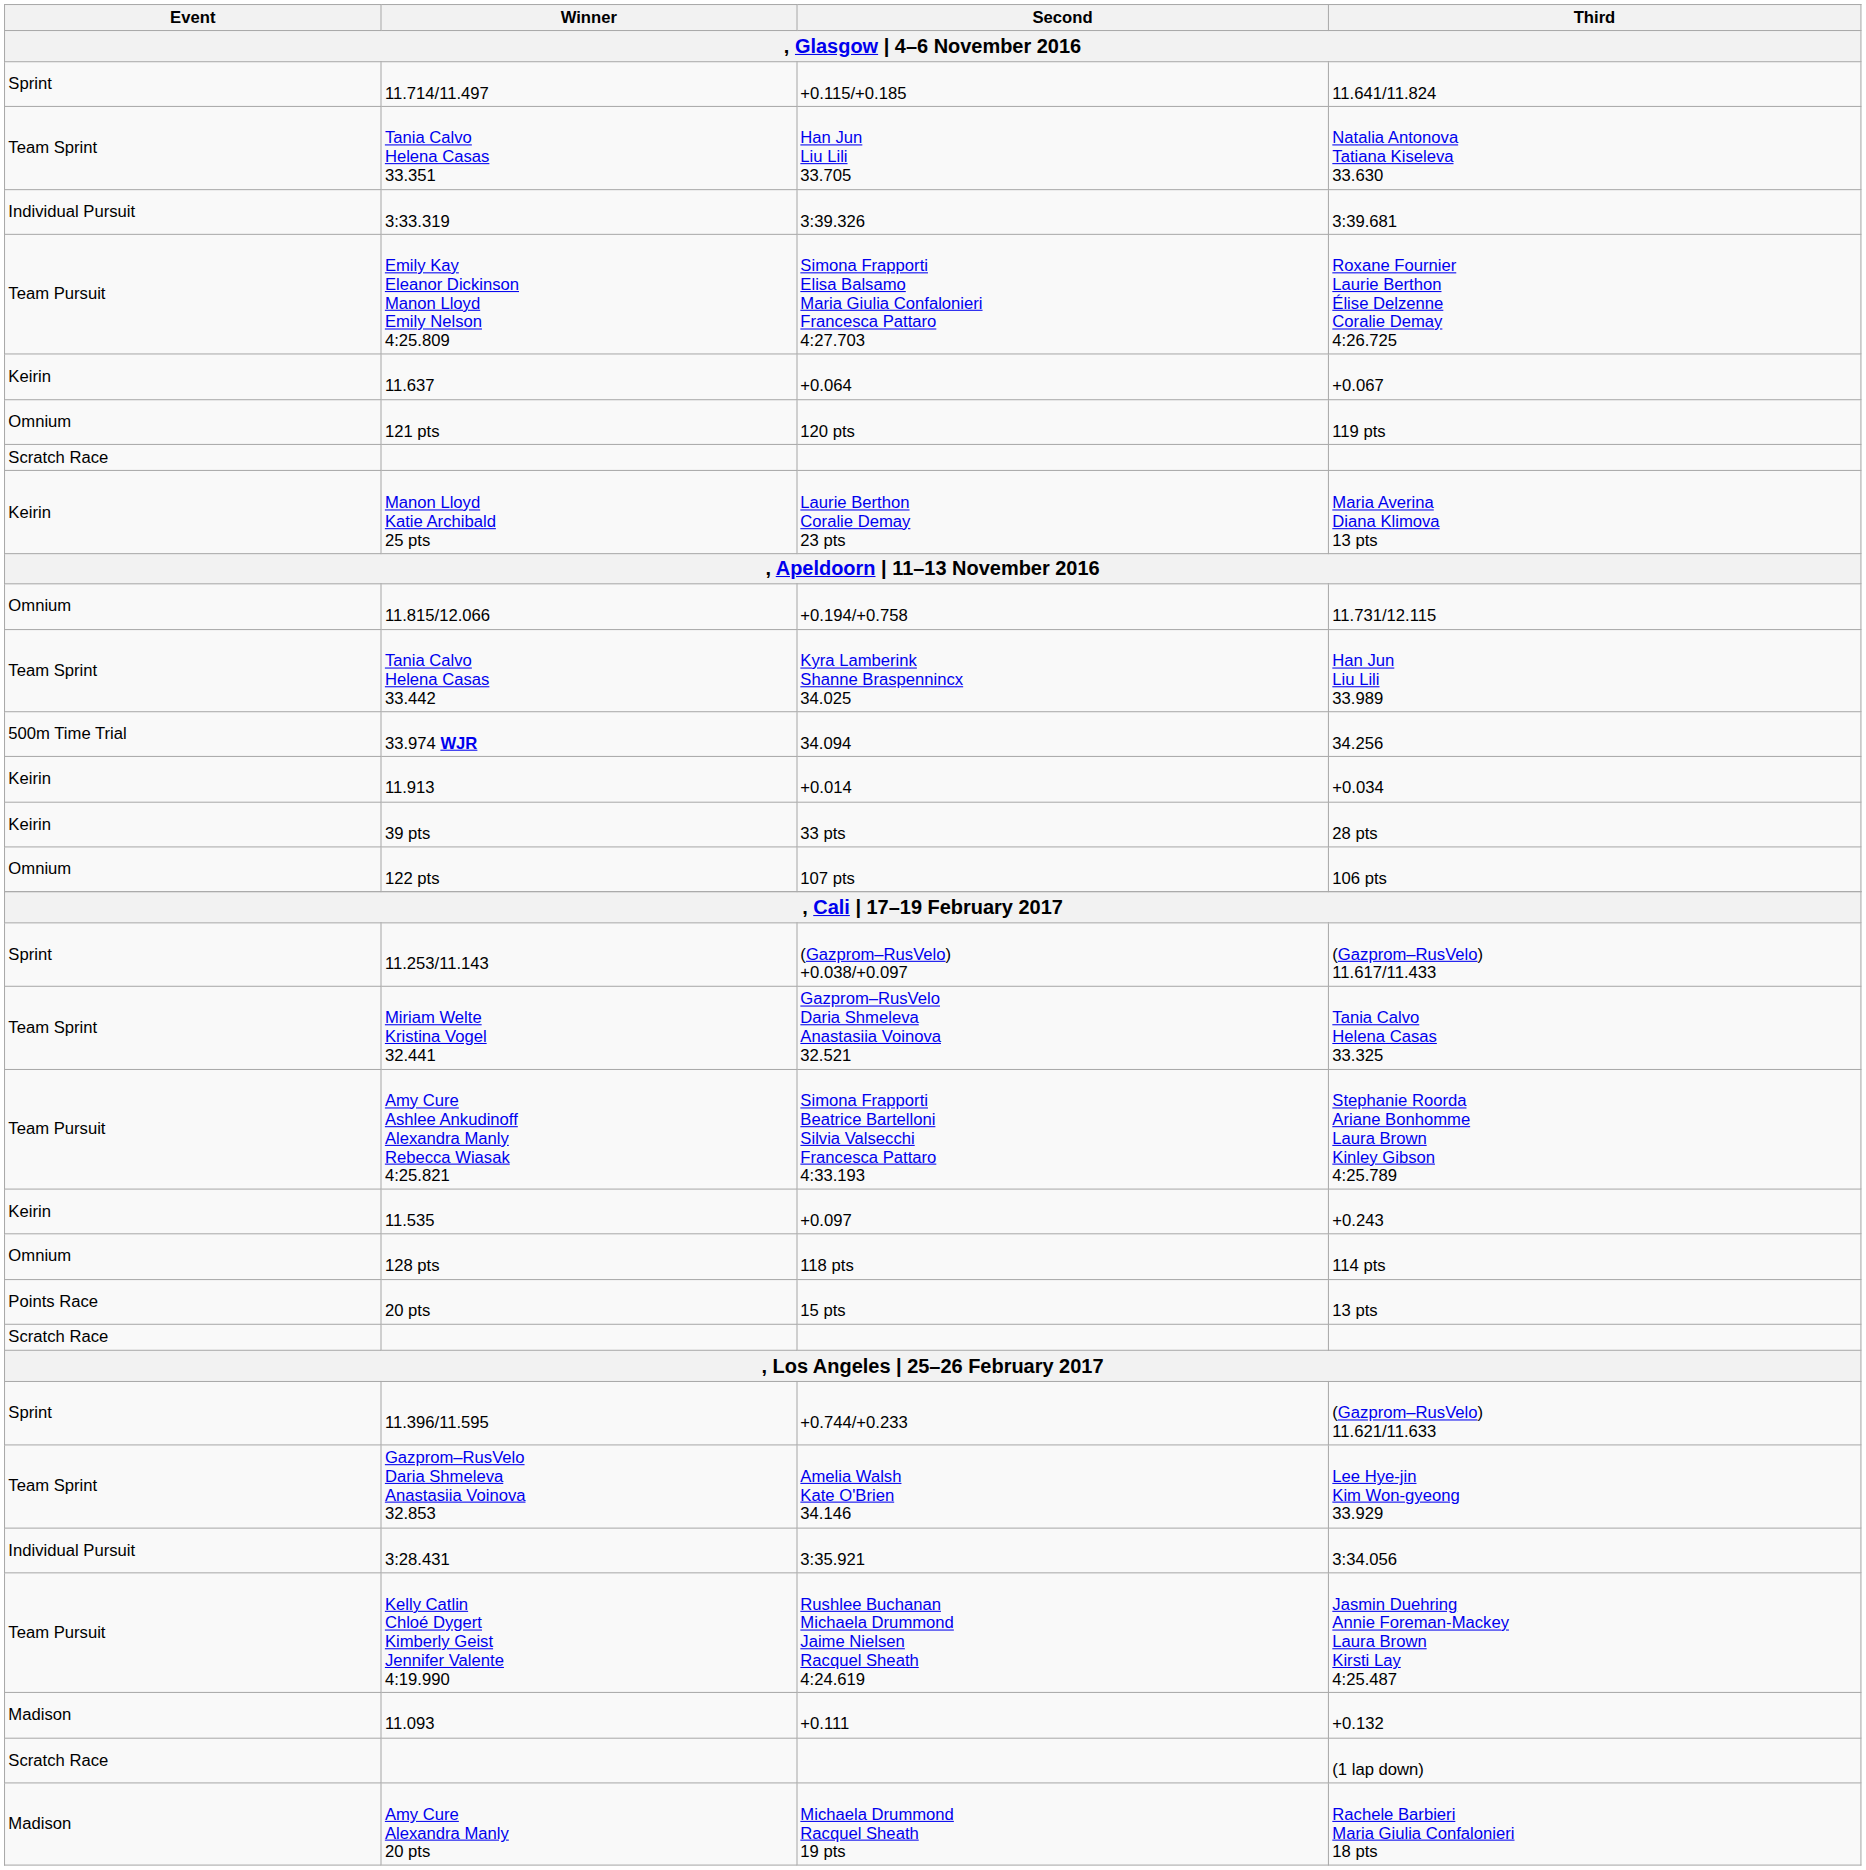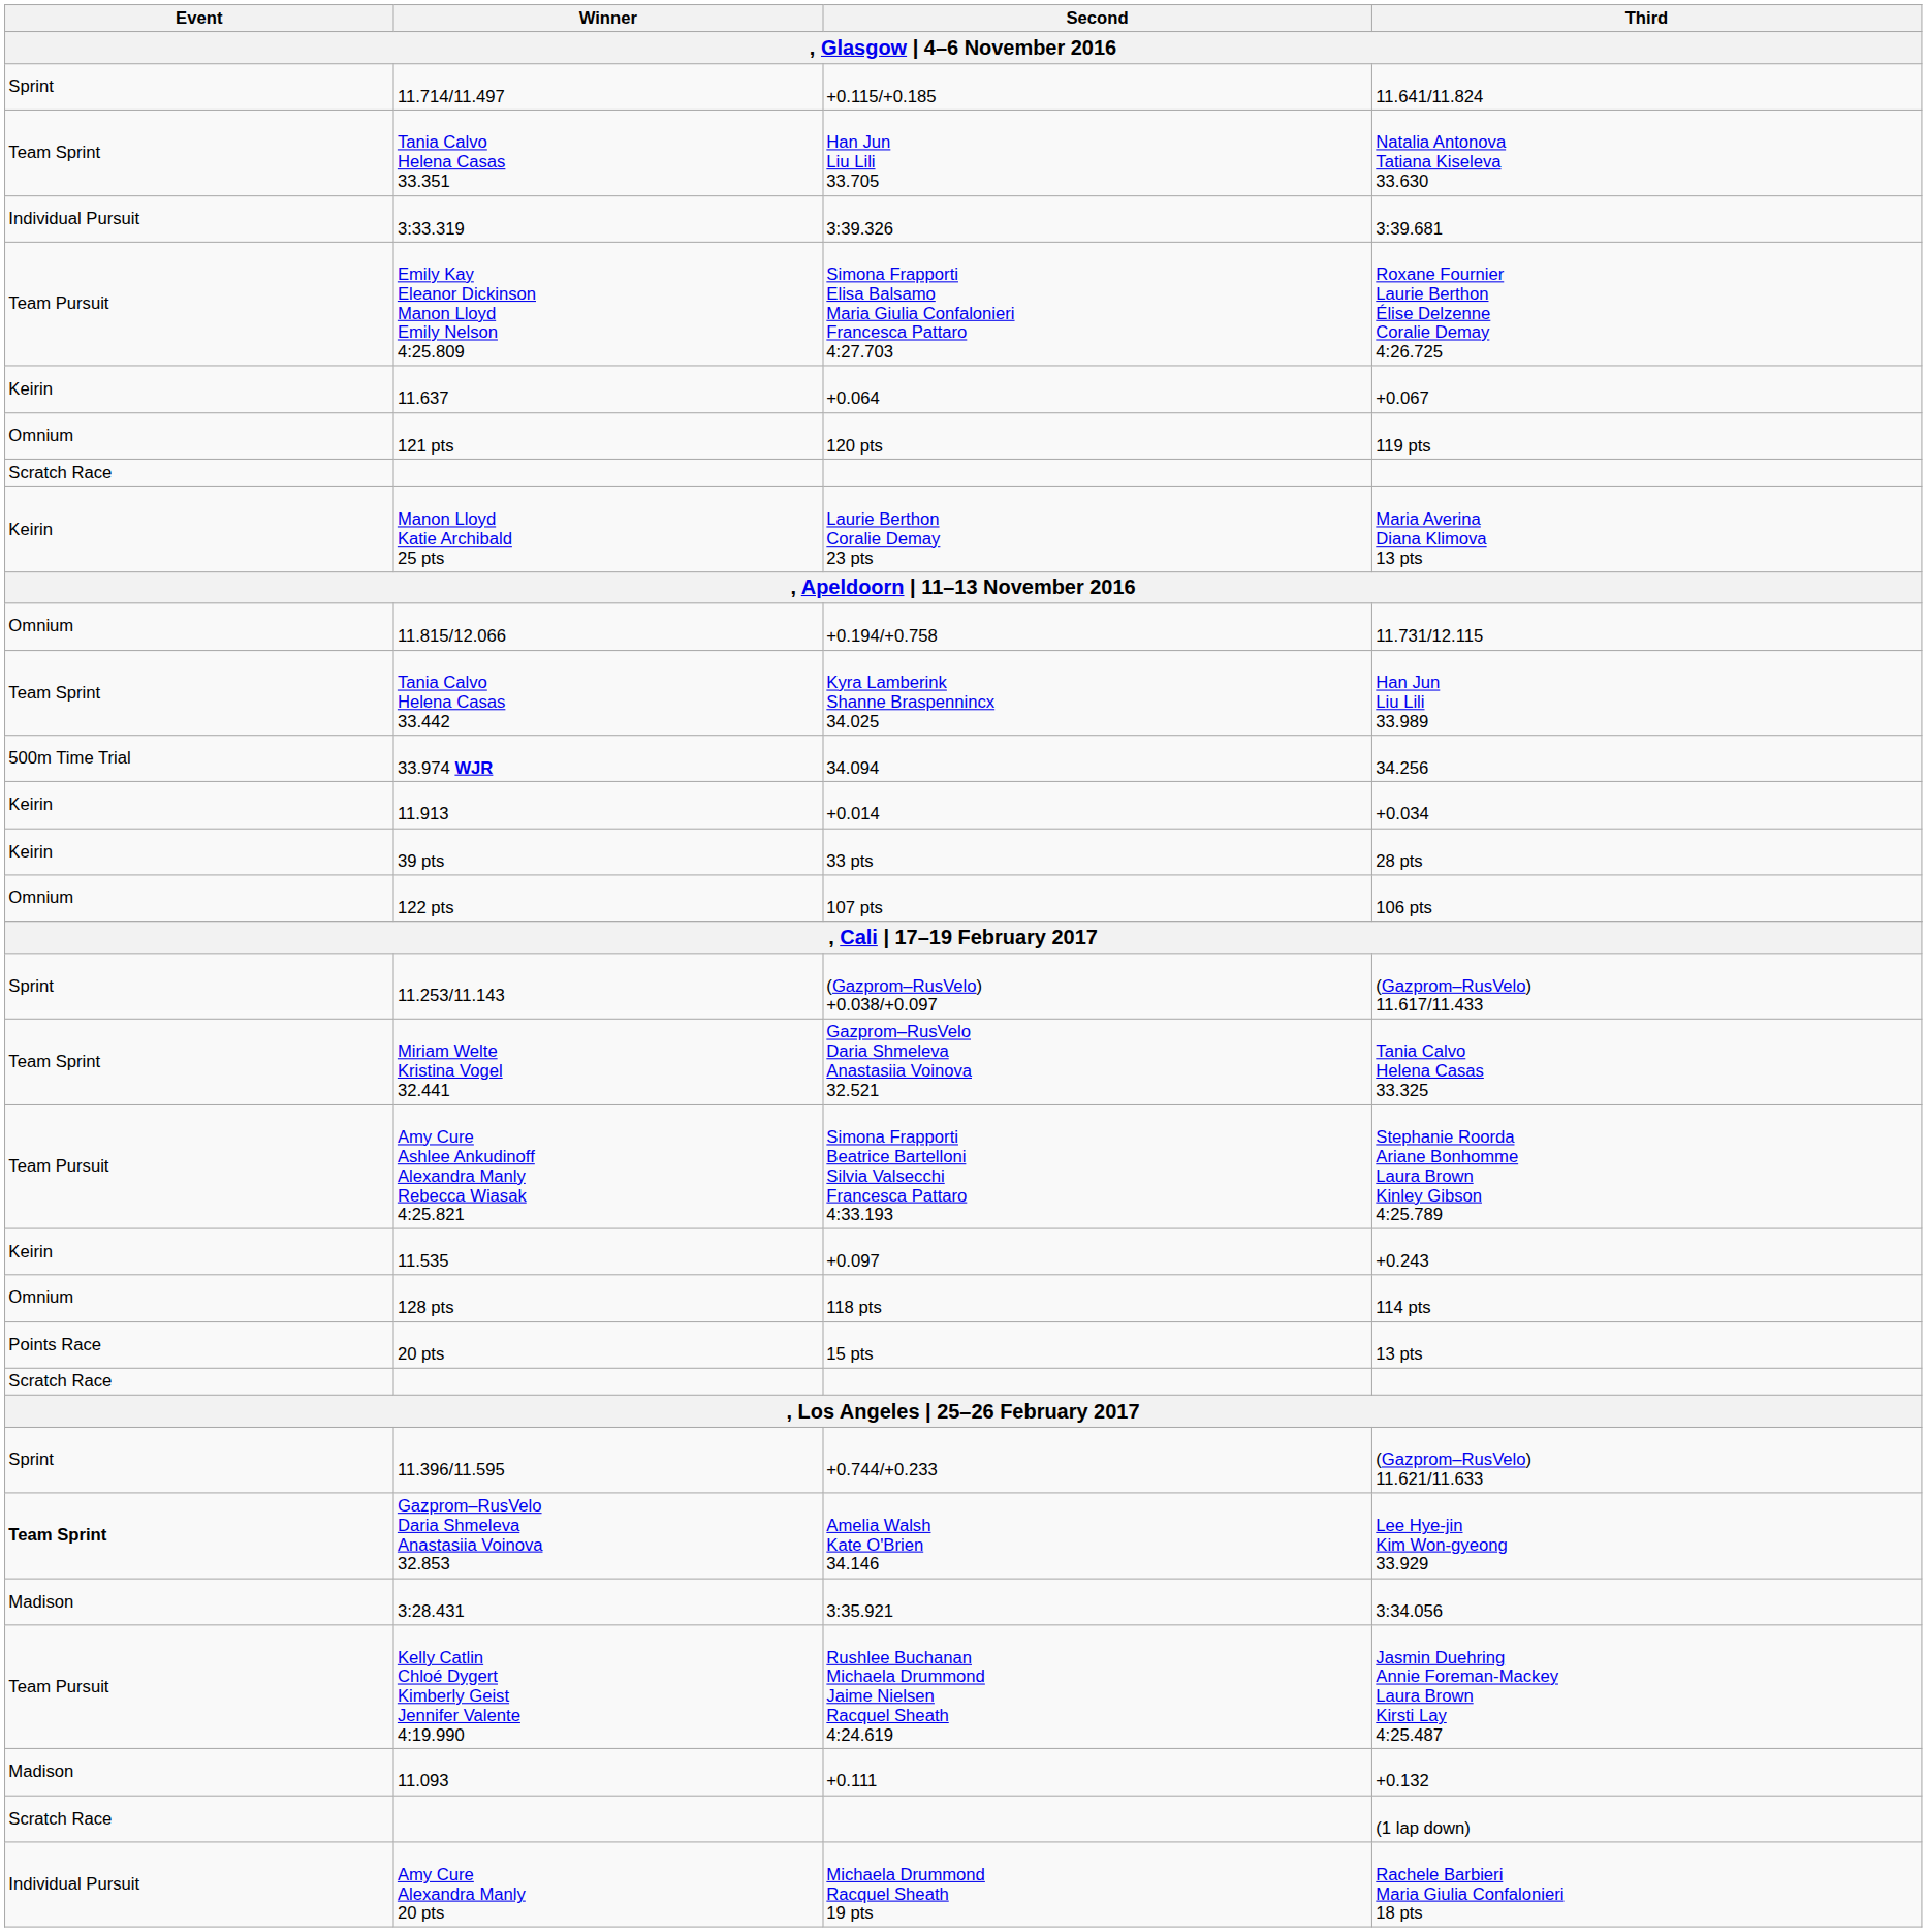Lee Hye-jin Kim Won-gyeong 33.929 | Event: normal -> bold
3:34.056 | Event: Individual Pursuit -> Madison
Rachele Barbieri Maria Giulia Confalonieri 18 pts | Event: Madison -> Individual Pursuit
